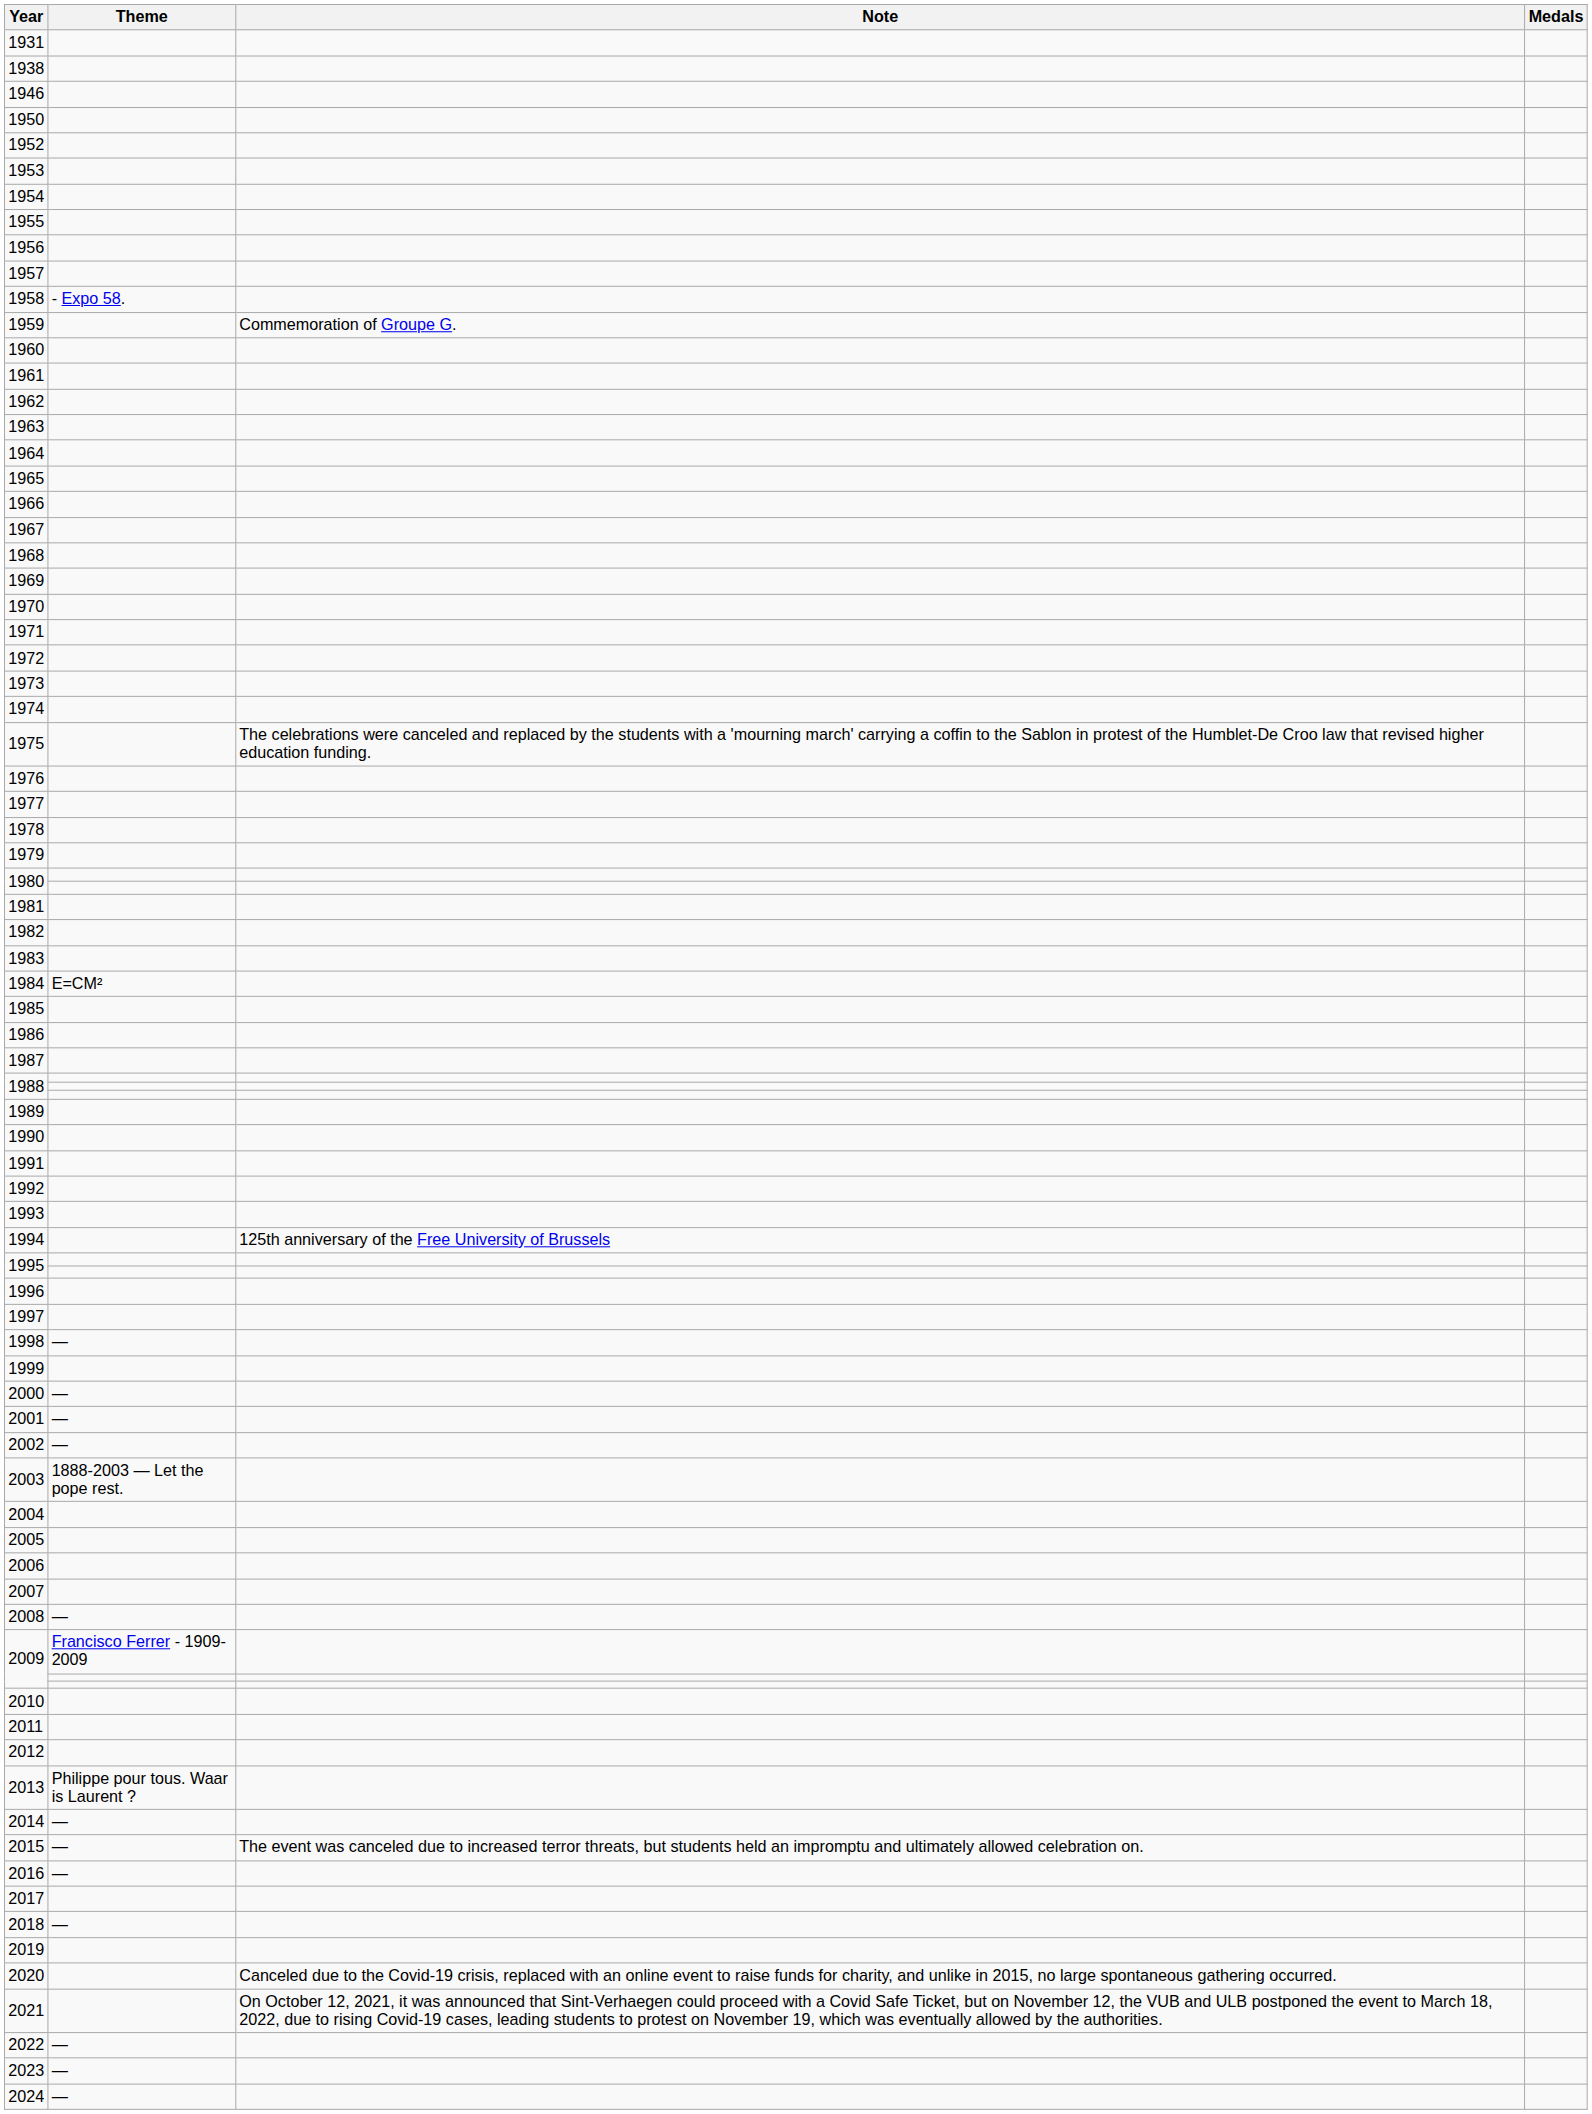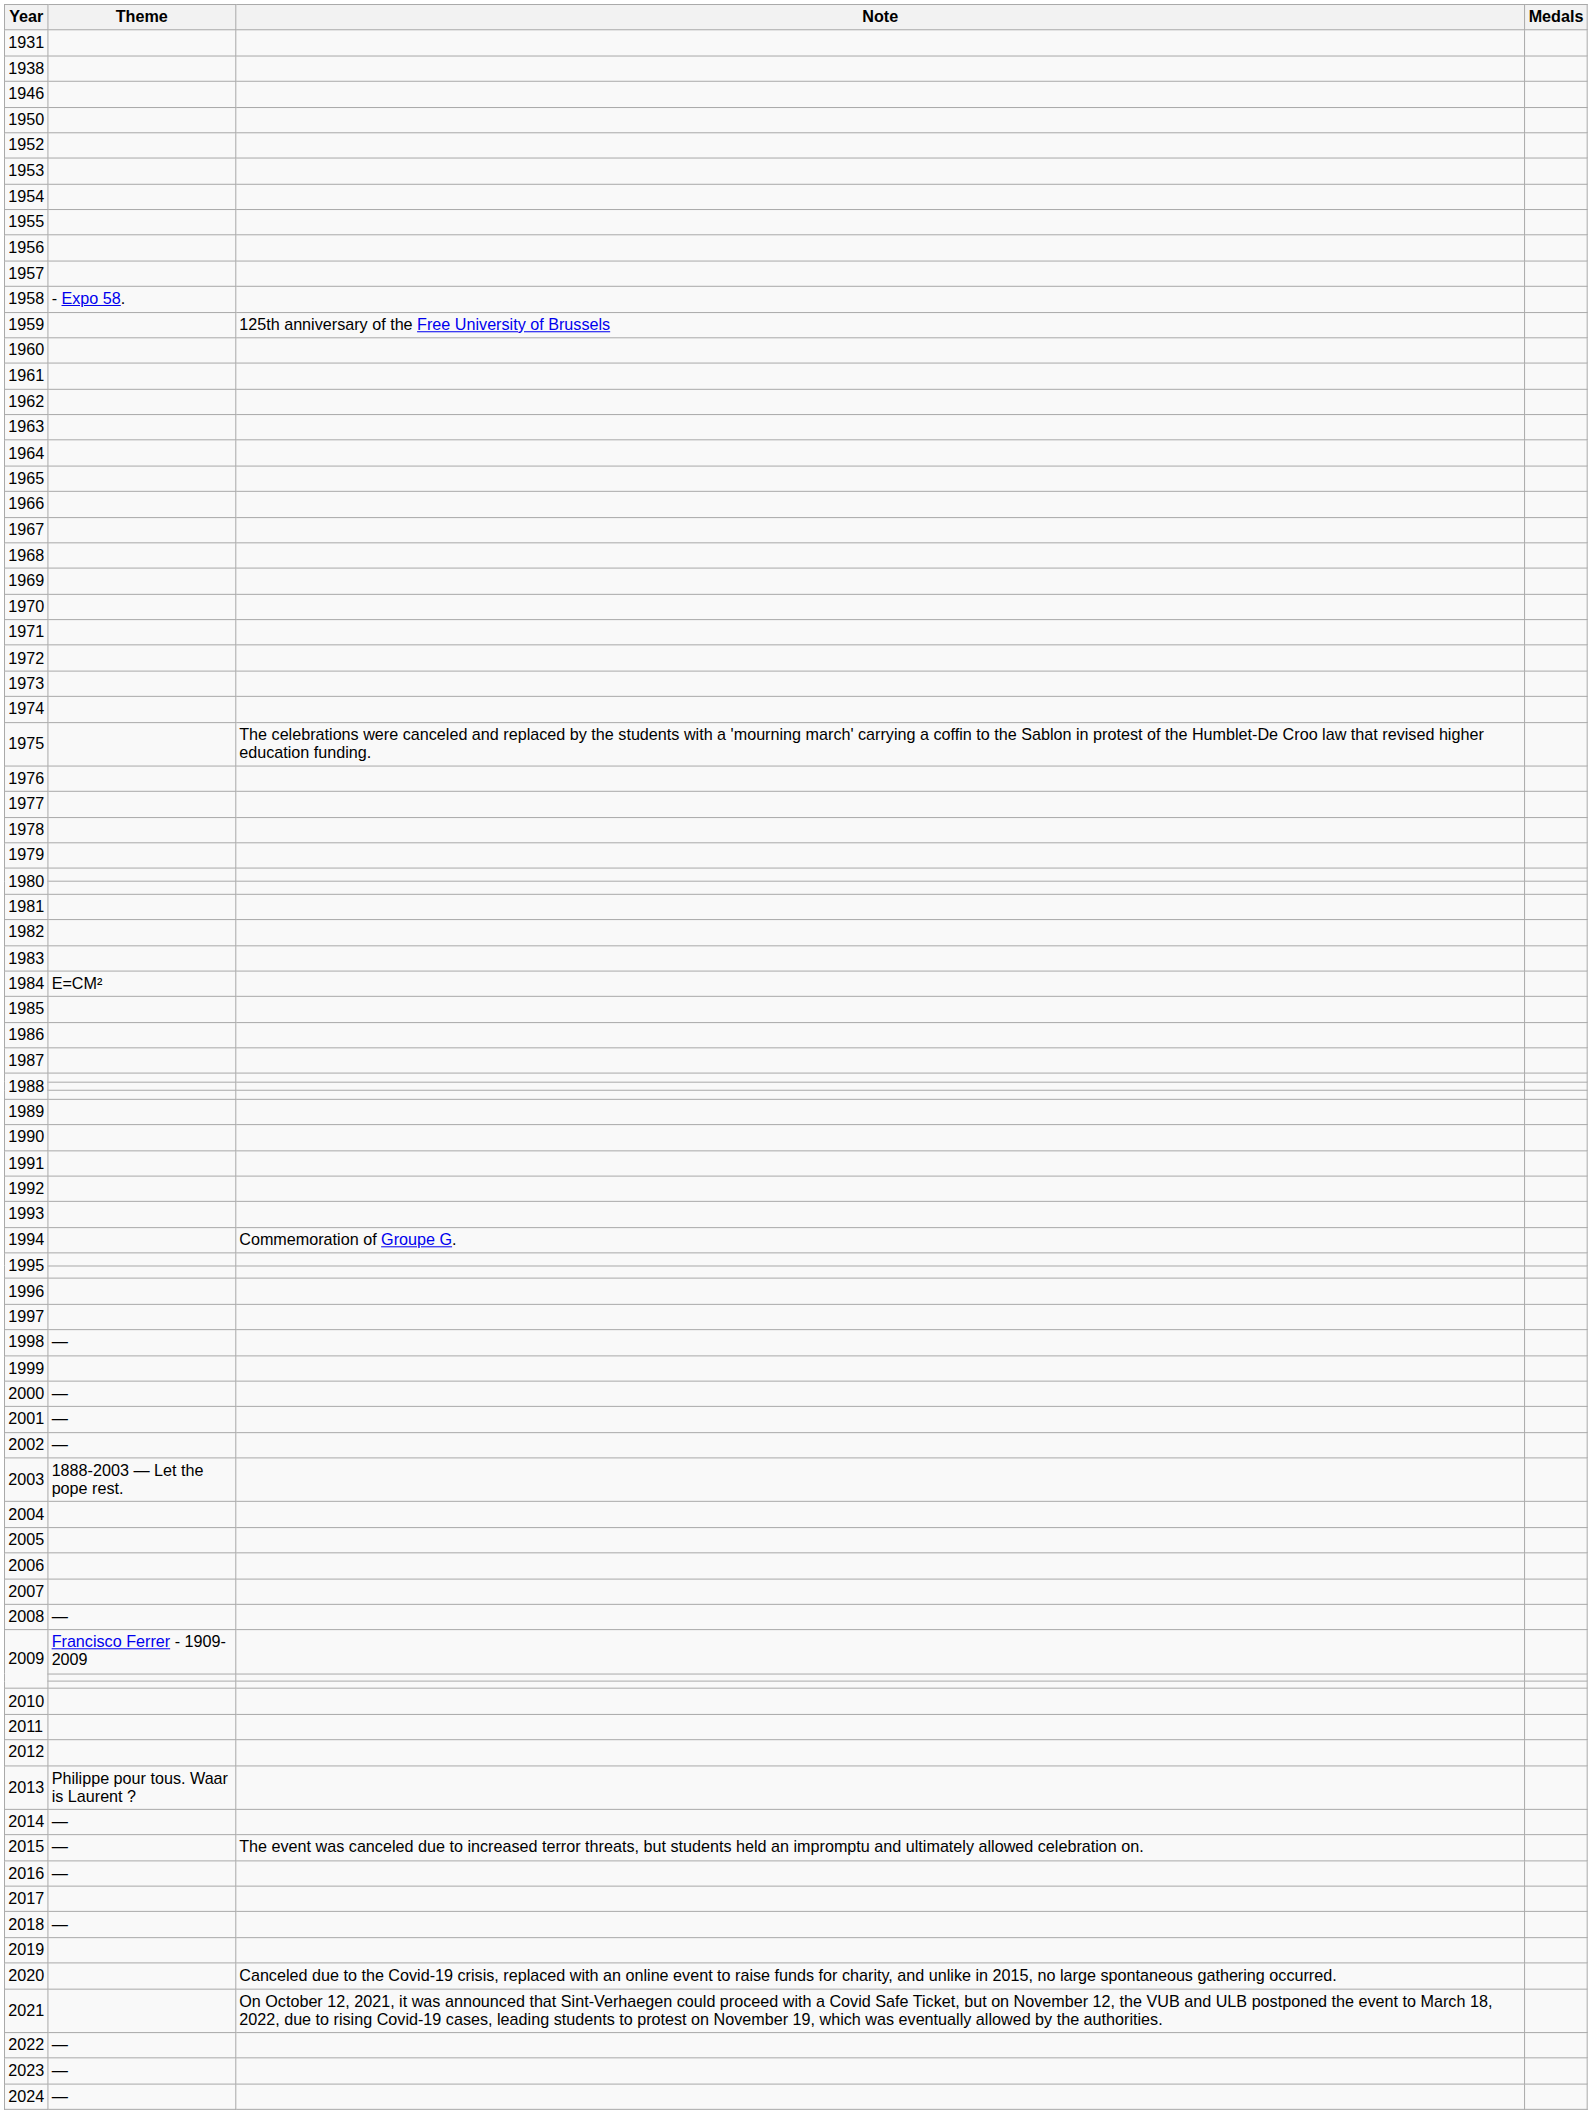1959 | Note: Commemoration of Groupe G. -> 125th anniversary of the Free University of Brussels
1994 | Note: 125th anniversary of the Free University of Brussels -> Commemoration of Groupe G.
